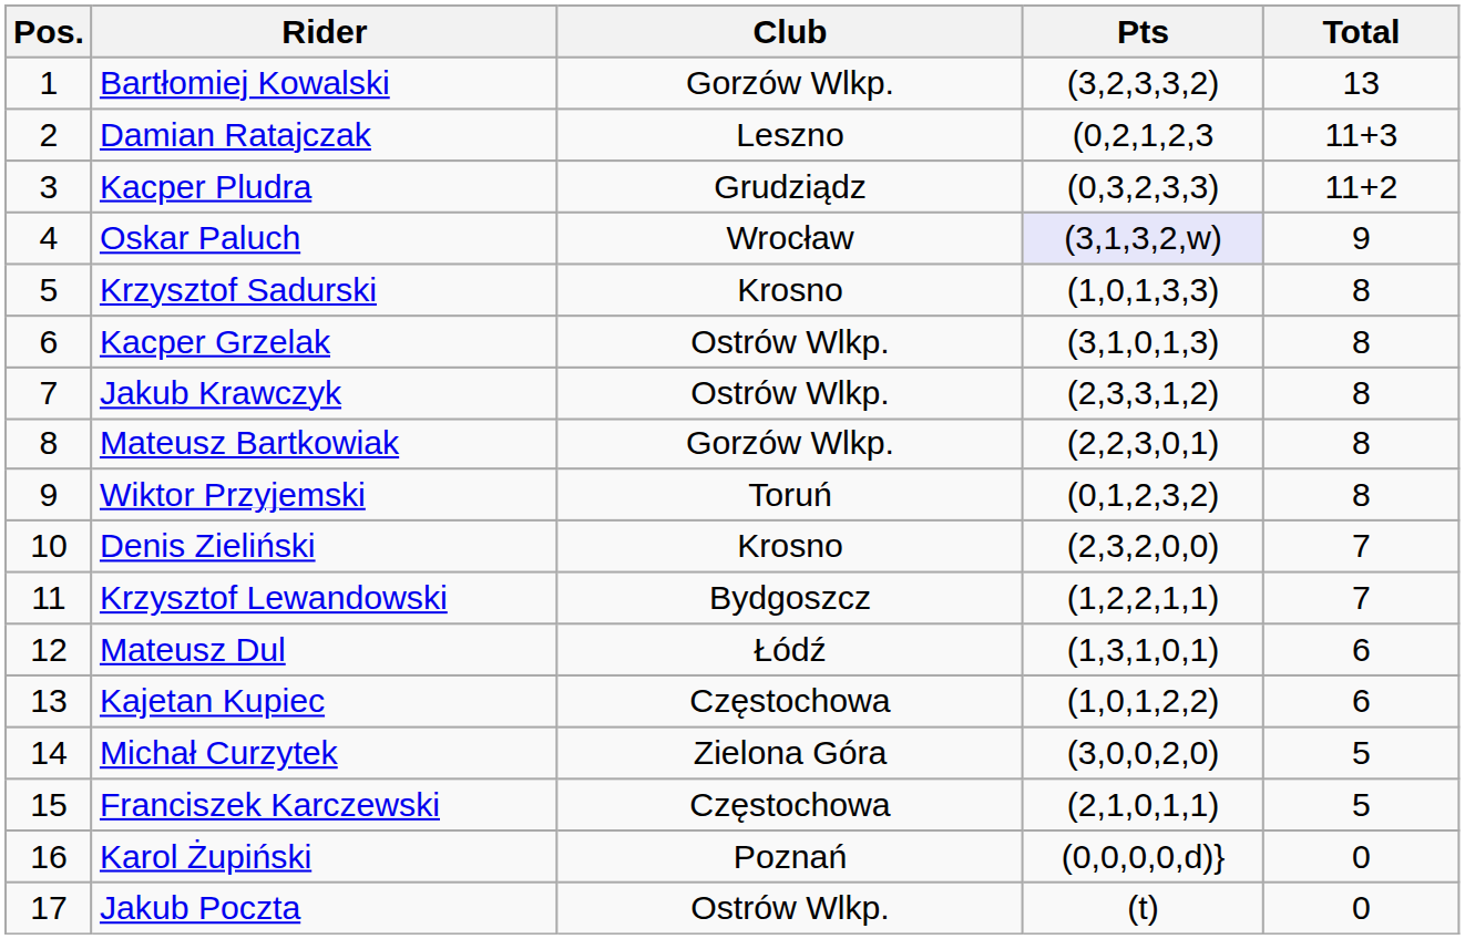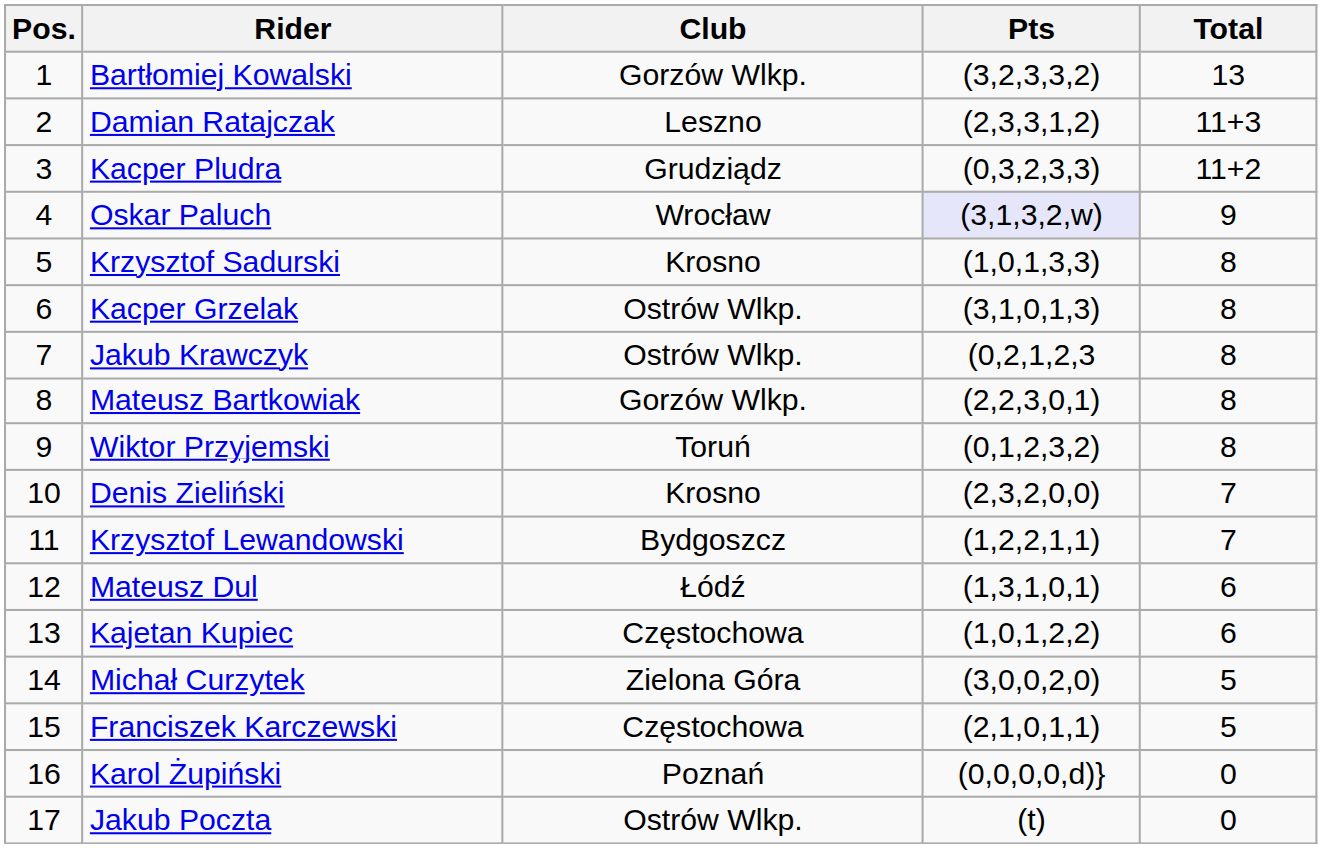Damian Ratajczak | Pts: (0,2,1,2,3 -> (2,3,3,1,2)
Jakub Krawczyk | Pts: (2,3,3,1,2) -> (0,2,1,2,3
